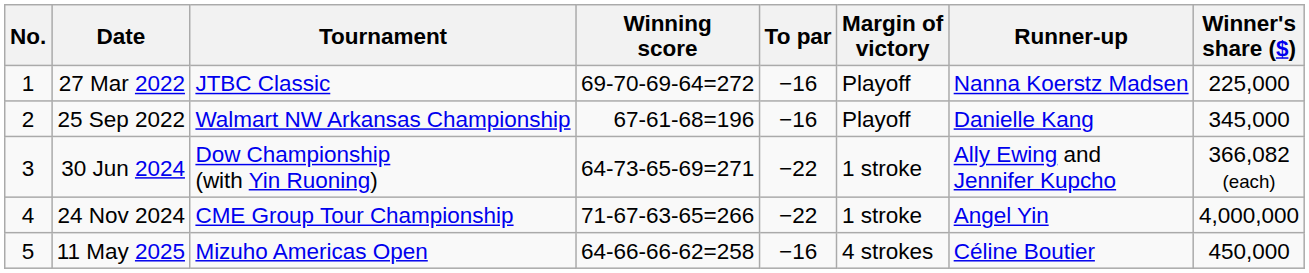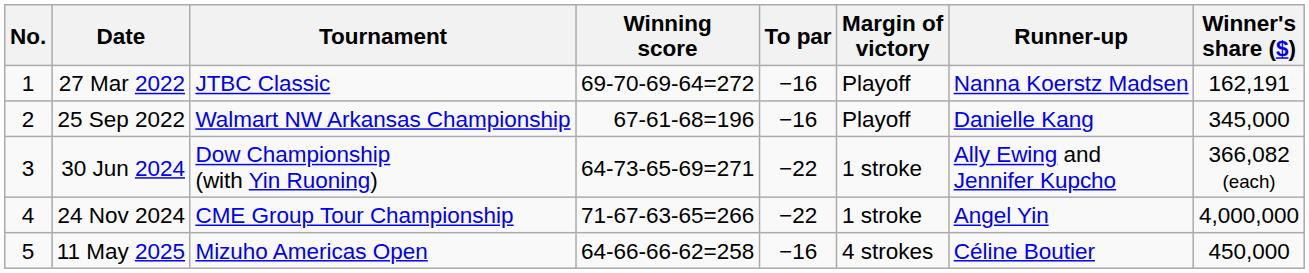27 Mar 2022 | Winner's share ($): 225,000 -> 162,191
